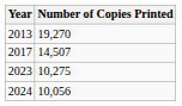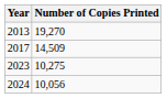2017 | Number of Copies Printed: 14,507 -> 14,509
